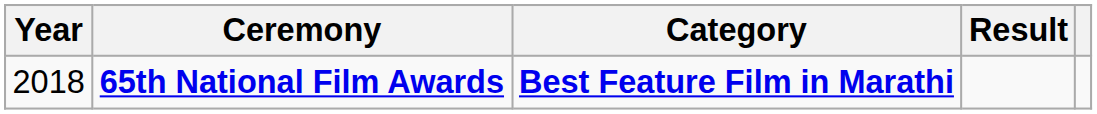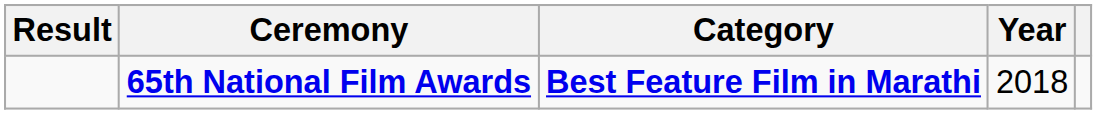columns swapped: Year <-> Result
